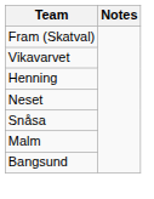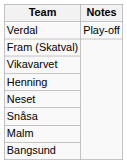+ row: Verdal | Play-off
